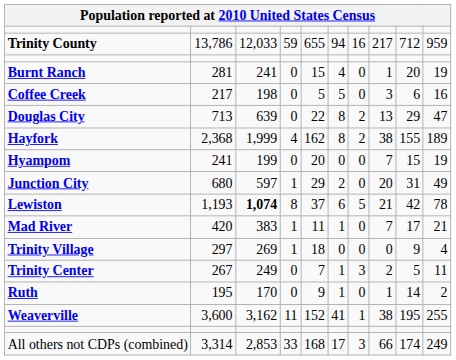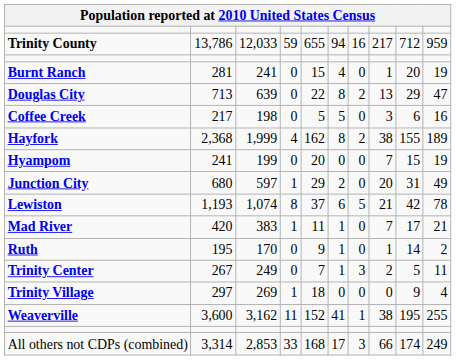rows swapped: Coffee Creek <-> Douglas City
Lewiston | column 3: bold -> normal
rows swapped: Ruth <-> Trinity Village
